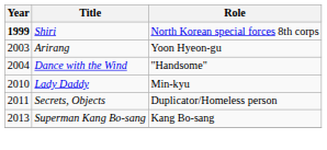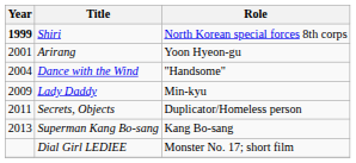Arirang | Year: 2003 -> 2001
Lady Daddy | Year: 2010 -> 2009
+ row: Dial Girl LEDIEE | Monster No. 17; short film
